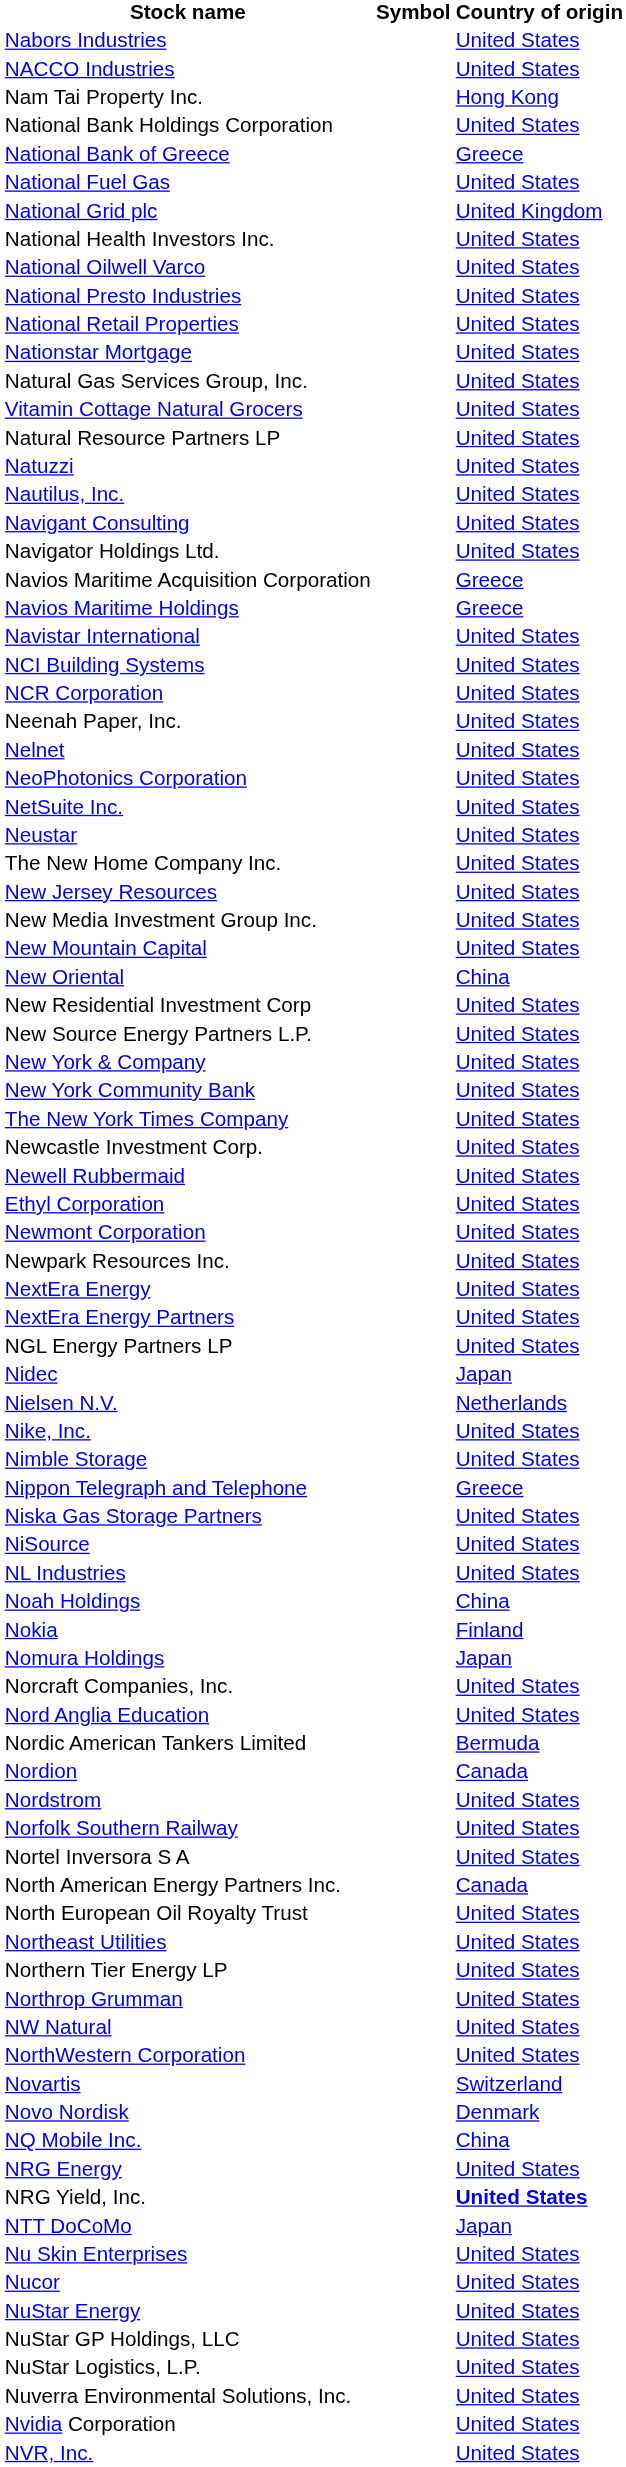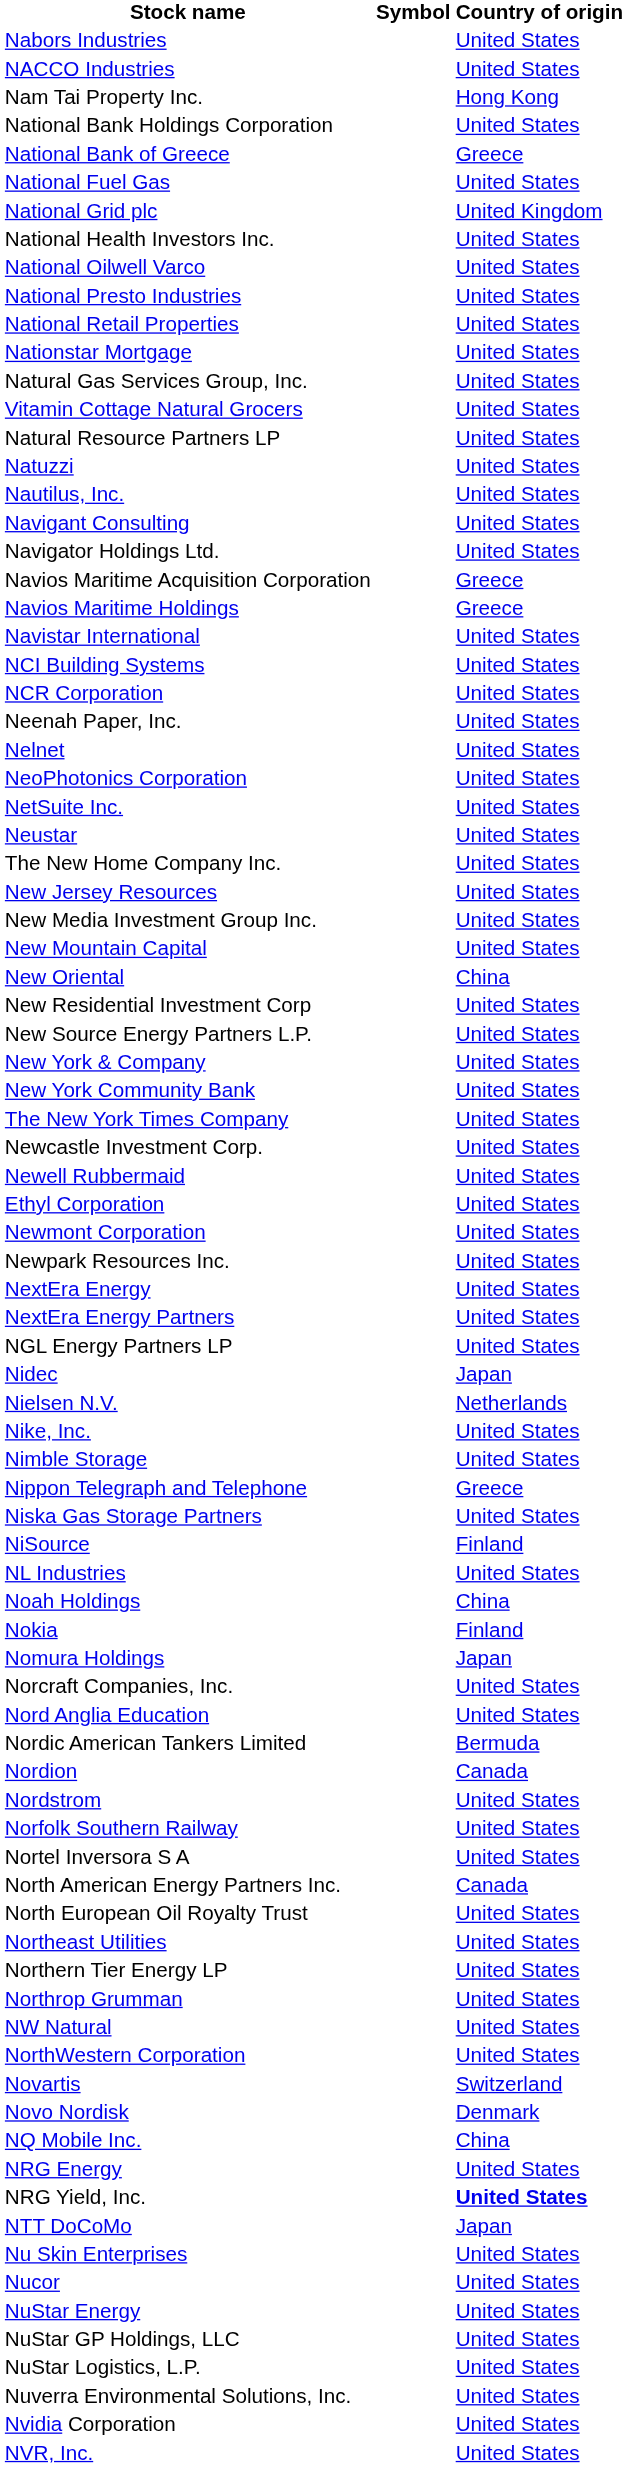NiSource | Country of origin: United States -> Finland
